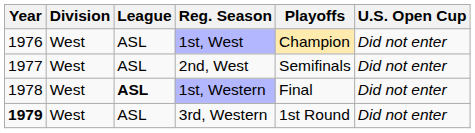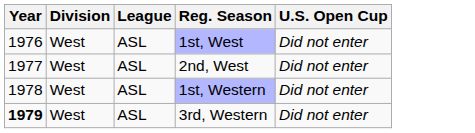- column: Playoffs | Champion | Semifinals | Final | 1st Round
1st, Western | League: bold -> normal
